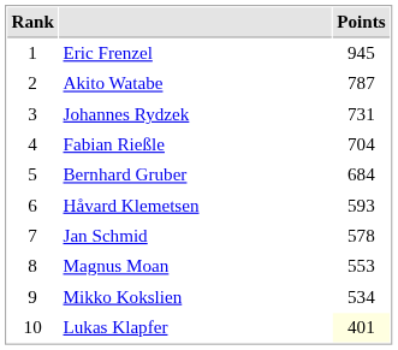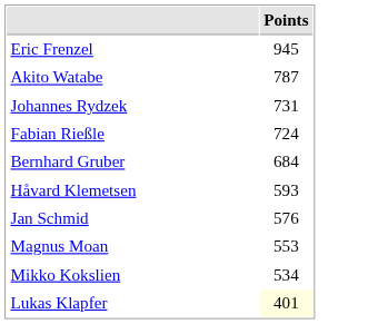- column: Rank | 1 | 2 | 3 | 4 | 5 | 6 | 7 | 8 | 9 | 10
Fabian Rießle | Points: 704 -> 724
Jan Schmid | Points: 578 -> 576
